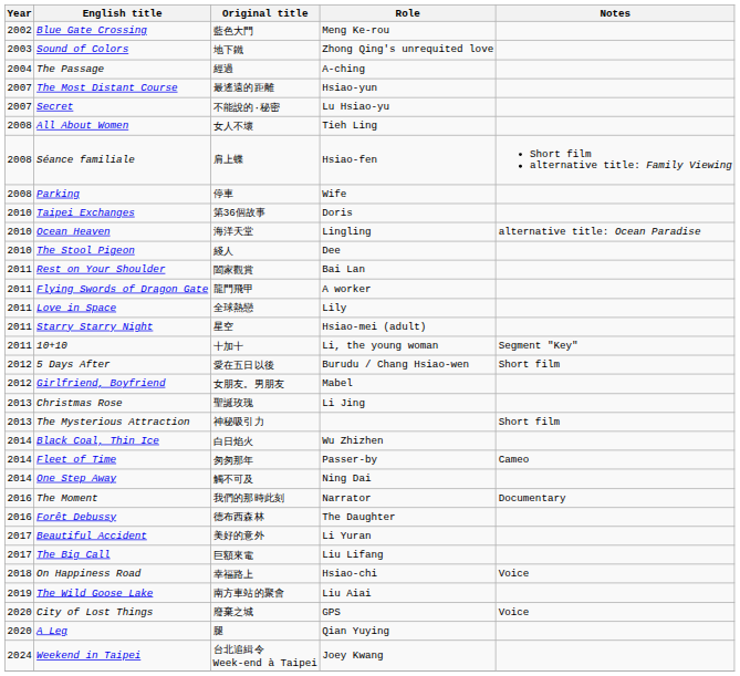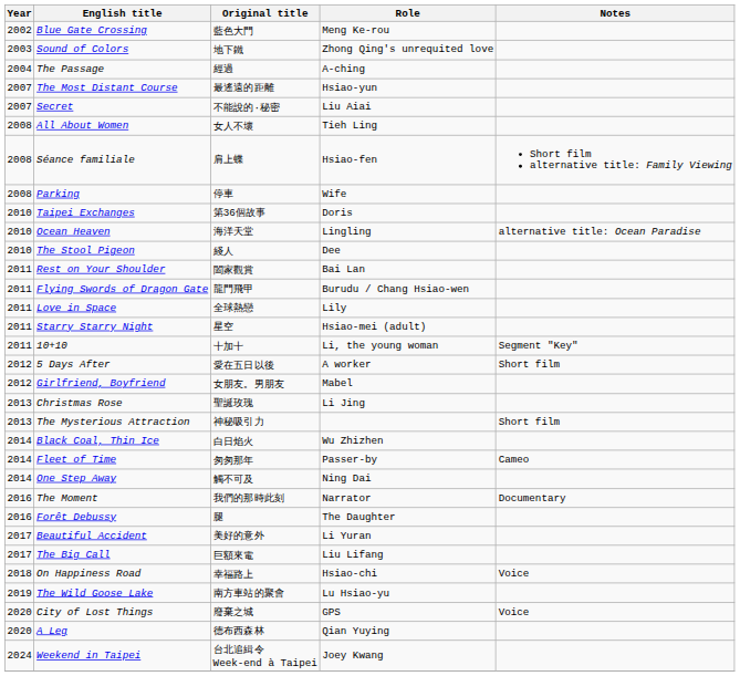Secret | Role: Lu Hsiao-yu -> Liu Aiai
Flying Swords of Dragon Gate | Role: A worker -> Burudu / Chang Hsiao-wen
5 Days After | Role: Burudu / Chang Hsiao-wen -> A worker
Forêt Debussy | Original title: 德布西森林 -> 腿
The Wild Goose Lake | Role: Liu Aiai -> Lu Hsiao-yu
A Leg | Original title: 腿 -> 德布西森林
